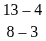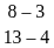rows swapped: 8 – 3 <-> 13 – 4
